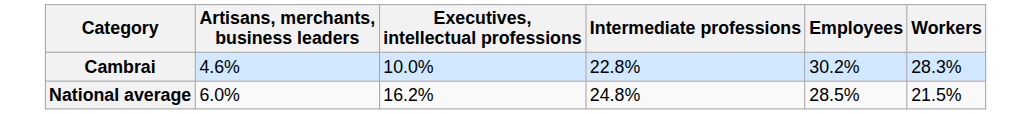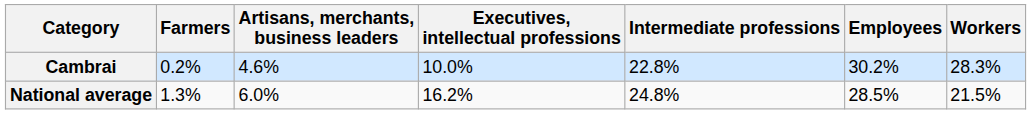+ column: Farmers | 0.2% | 1.3%
